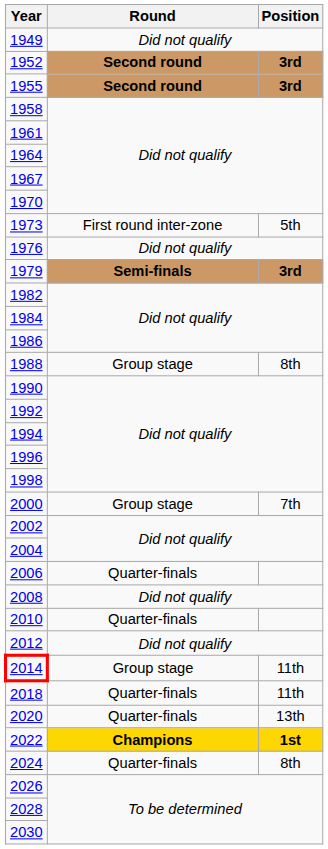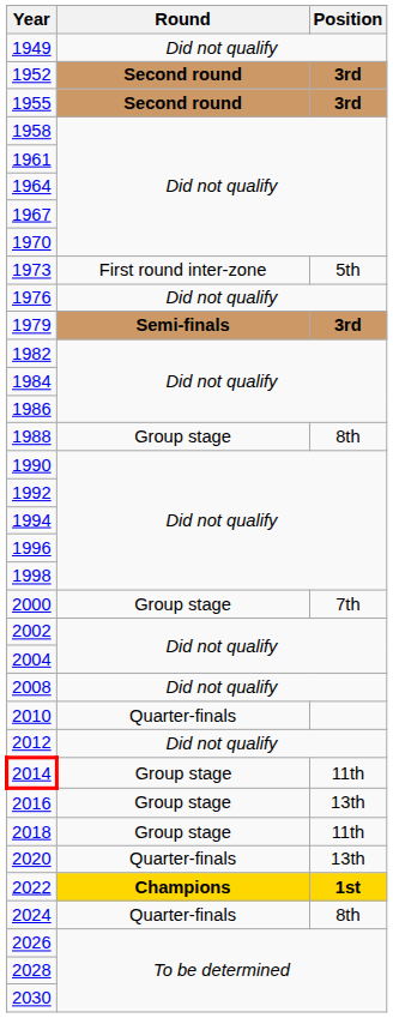- row: 2006 | Quarter-finals
+ row: 2016 | Group stage | 13th
2018 | Round: Quarter-finals -> Group stage
